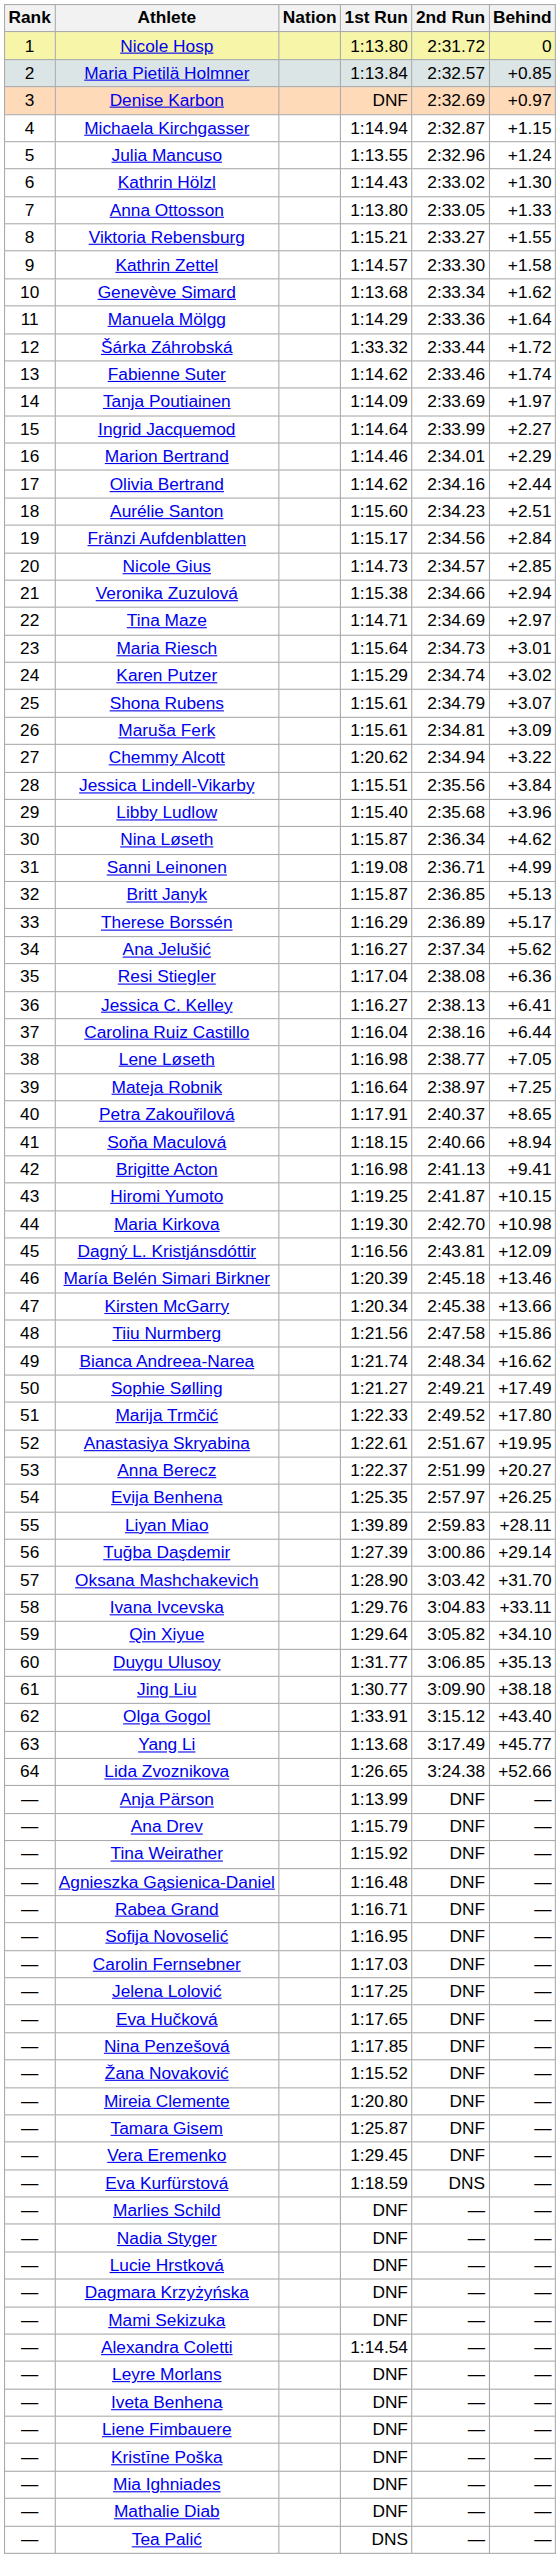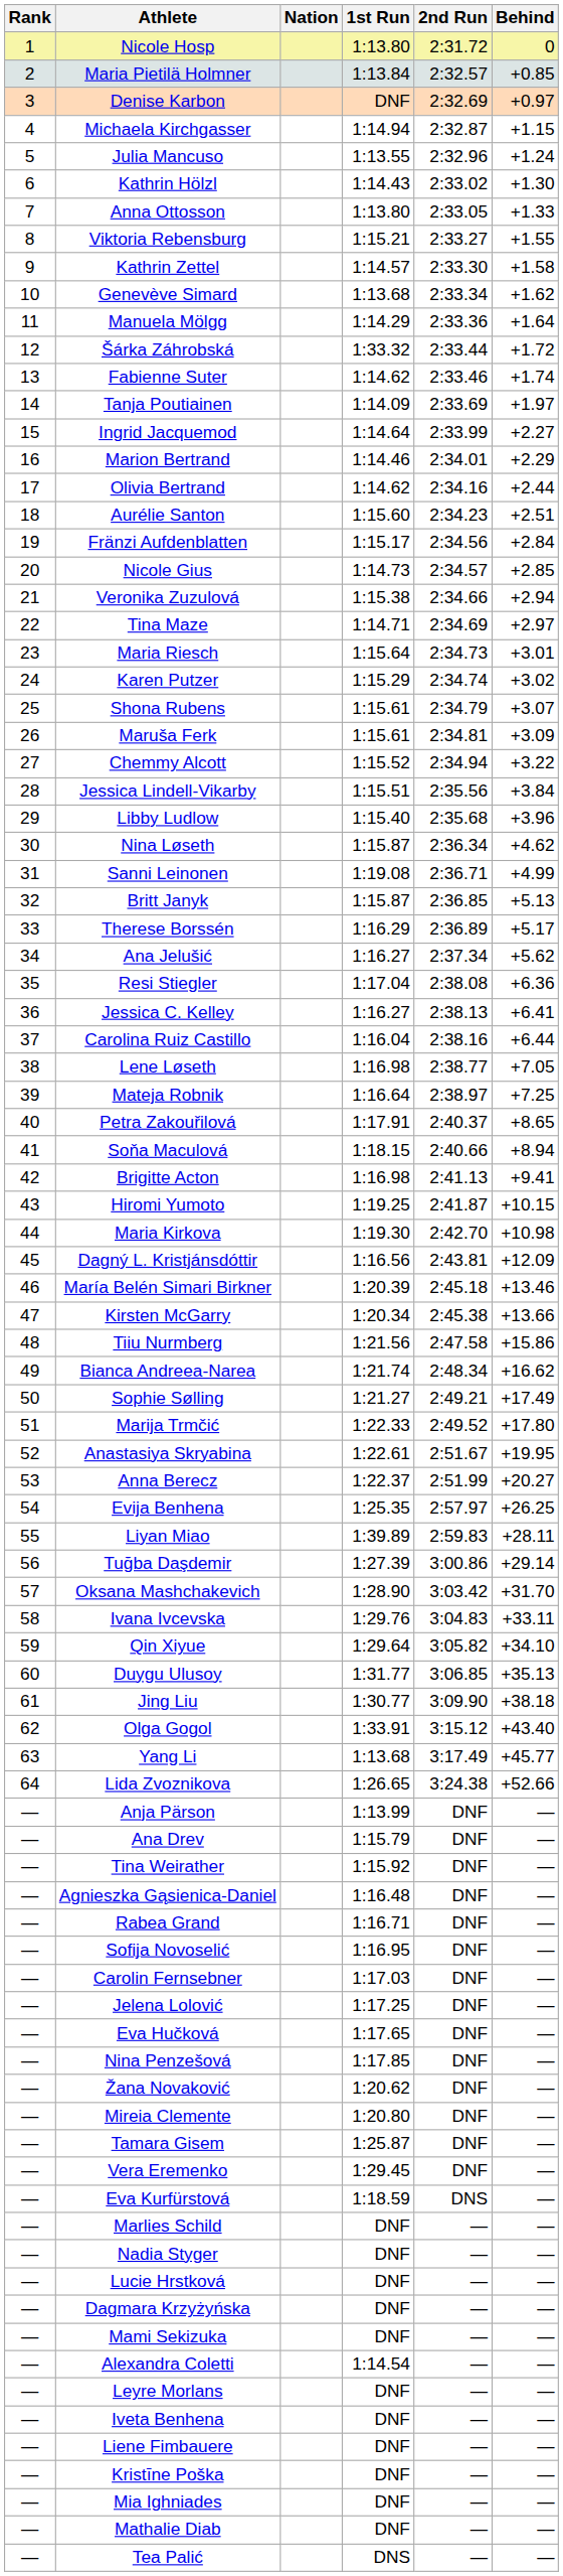Chemmy Alcott | 1st Run: 1:20.62 -> 1:15.52
Žana Novaković | 1st Run: 1:15.52 -> 1:20.62
